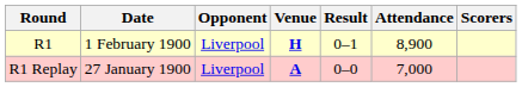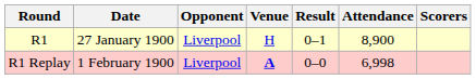R1 | Date: 1 February 1900 -> 27 January 1900
R1 | Venue: bold -> normal
R1 Replay | Date: 27 January 1900 -> 1 February 1900
R1 Replay | Attendance: 7,000 -> 6,998
